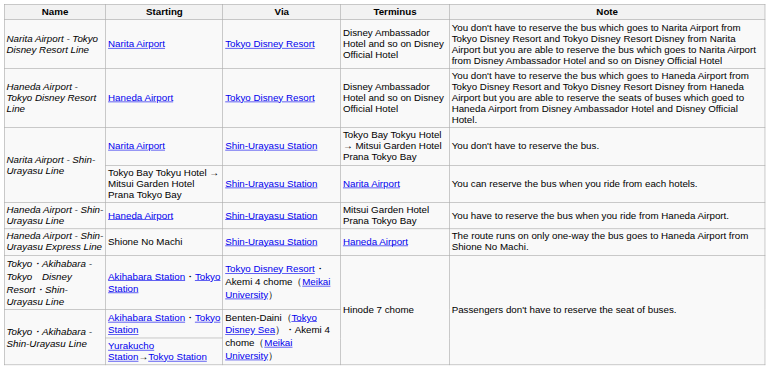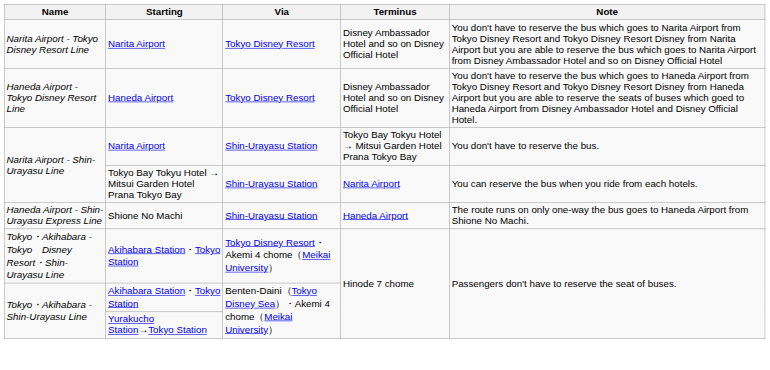- row: Haneda Airport - Shin-Urayasu Line | Haneda Airport | Shin-Urayasu Station | Mitsui Garden Hotel Prana Tokyo Bay | You have to reserve the bus when you ride from Haneda Airport.
